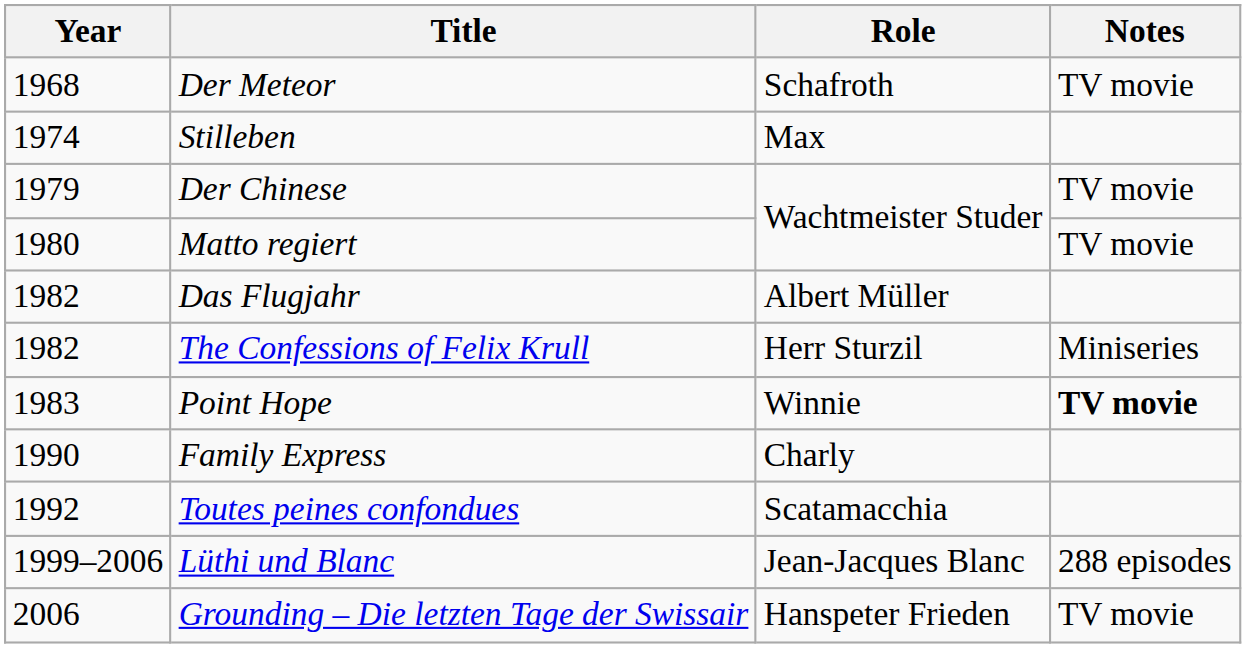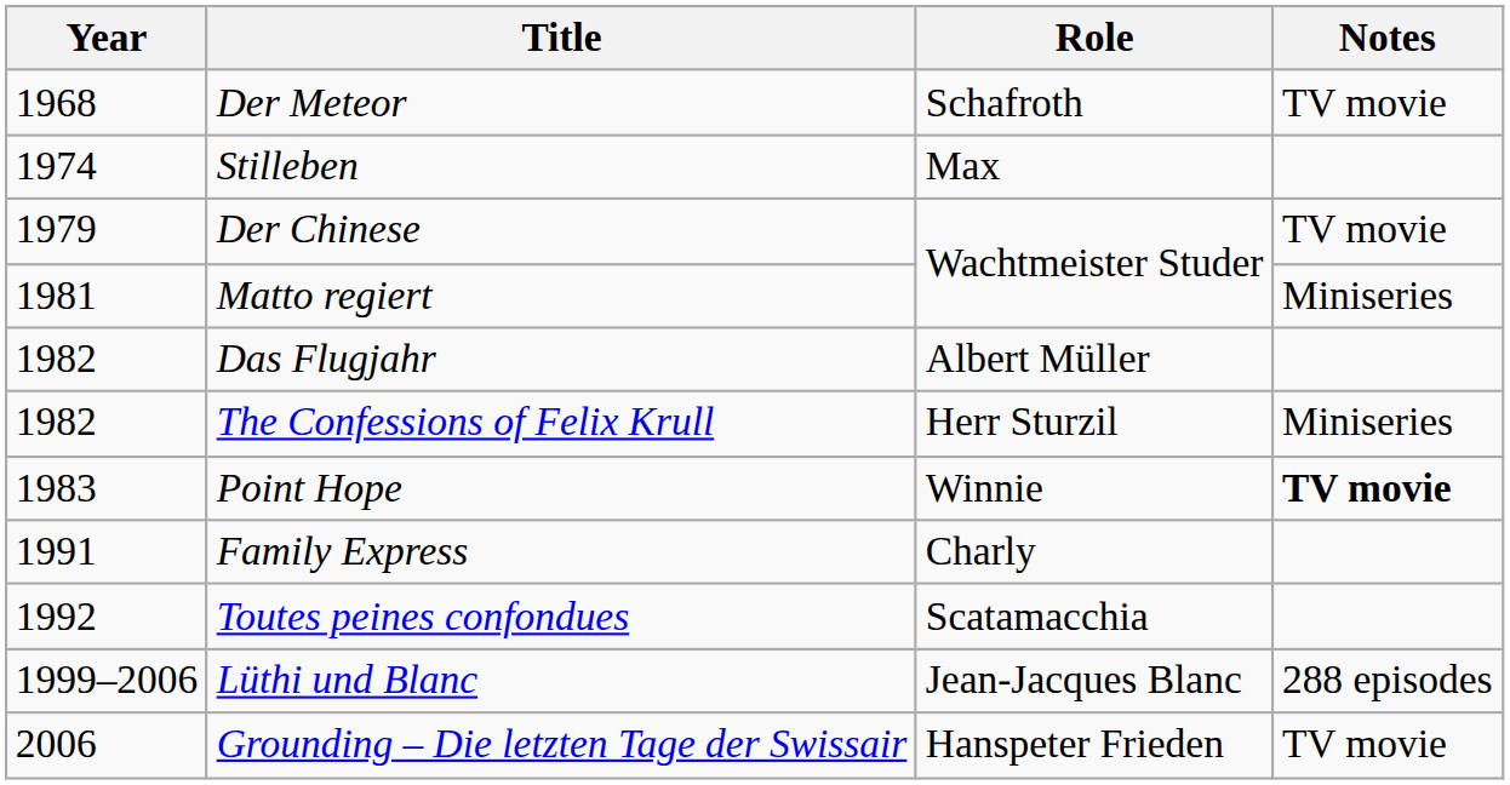Matto regiert | Year: 1980 -> 1981
Matto regiert | Notes: TV movie -> Miniseries
Family Express | Year: 1990 -> 1991
